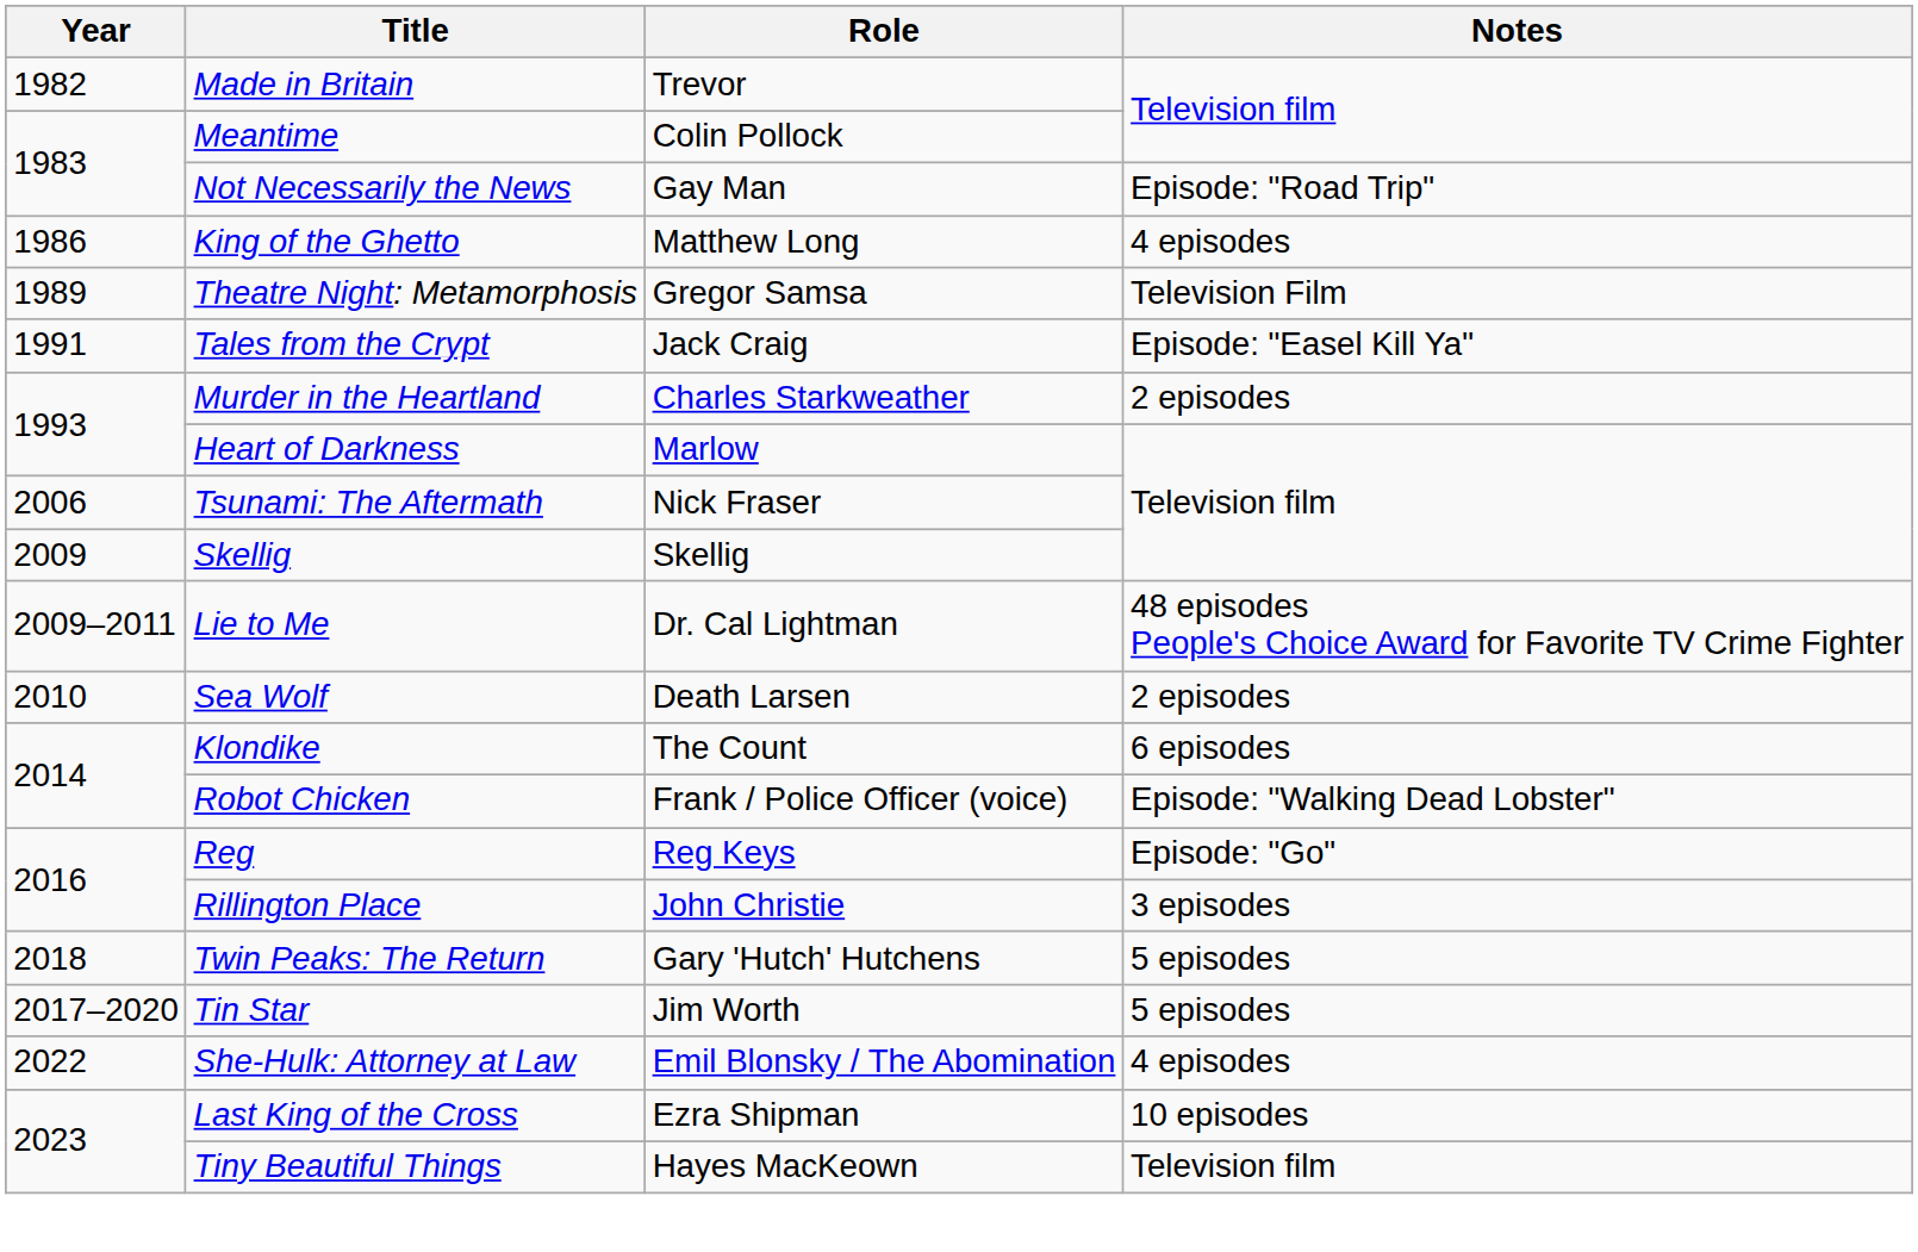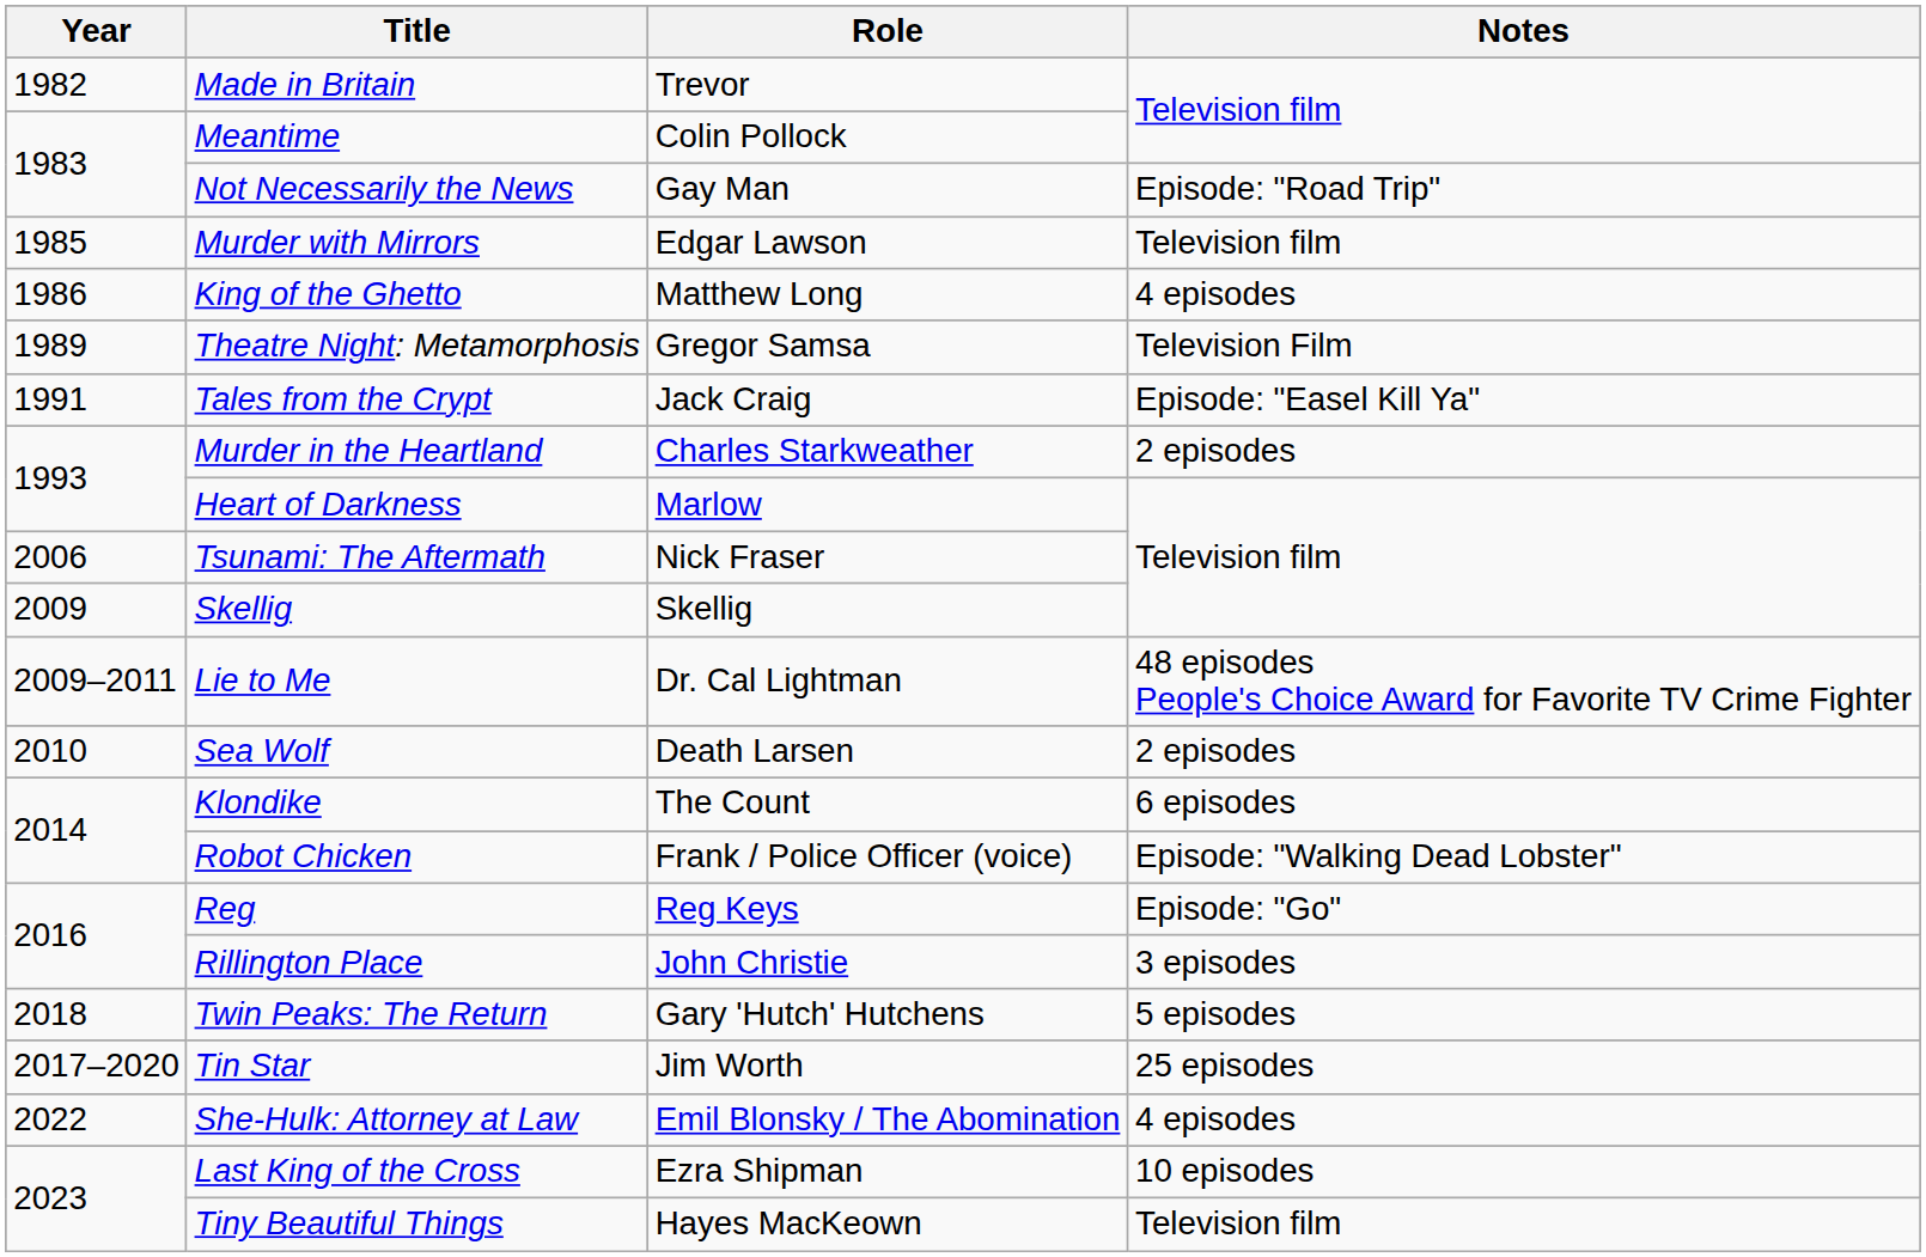+ row: 1985 | Murder with Mirrors | Edgar Lawson | Television film
Tin Star | Notes: 5 episodes -> 25 episodes
